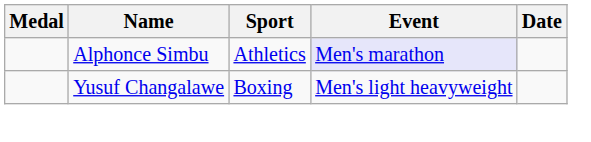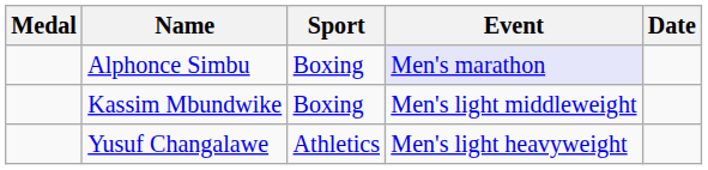Alphonce Simbu | Sport: Athletics -> Boxing
+ row: Kassim Mbundwike | Boxing | Men's light middleweight
Yusuf Changalawe | Sport: Boxing -> Athletics
